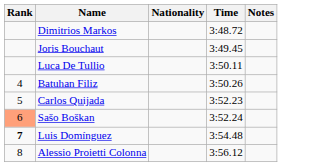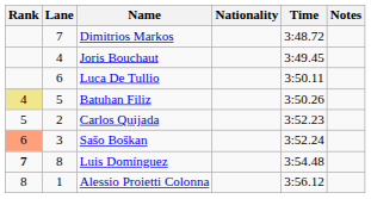+ column: Lane | 7 | 4 | 6 | 5 | 2 | 3 | 8 | 1
Batuhan Filiz | Rank: no background -> khaki background
